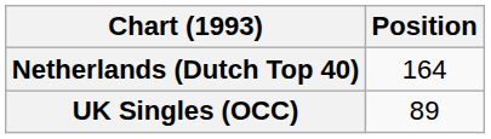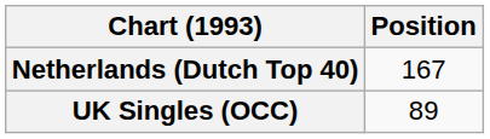Netherlands (Dutch Top 40) | Position: 164 -> 167
